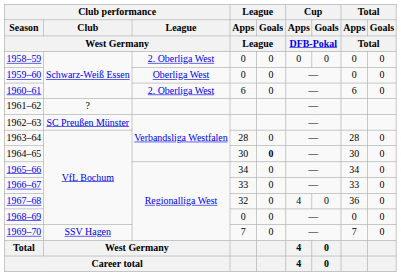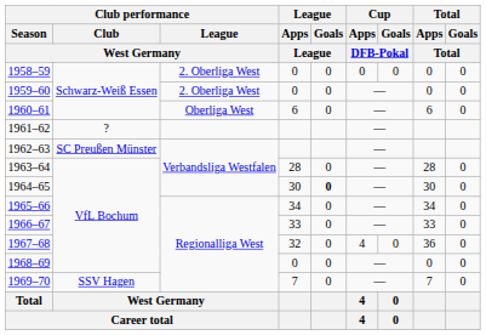1959–60 | Club performance / League / West Germany: Oberliga West -> 2. Oberliga West
1960–61 | Club performance / League / West Germany: 2. Oberliga West -> Oberliga West
